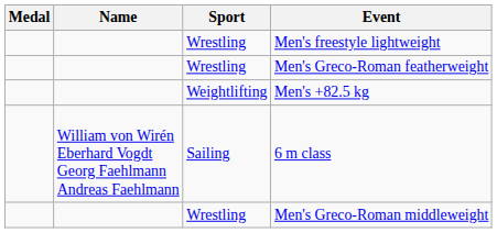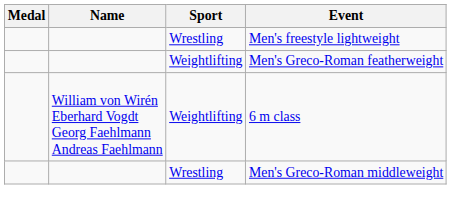Men's Greco-Roman featherweight | Sport: Wrestling -> Weightlifting
- row: Weightlifting | Men's +82.5 kg
6 m class | Sport: Sailing -> Weightlifting
